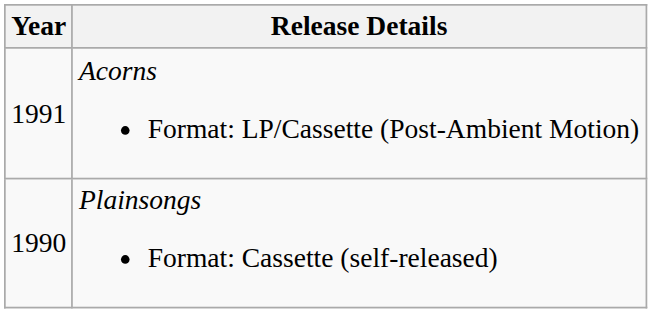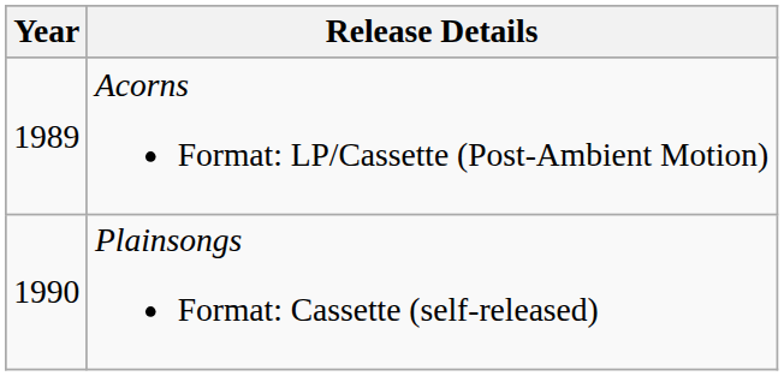Acorns Format: LP/Cassette (Post-Ambient Motion) | Year: 1991 -> 1989
